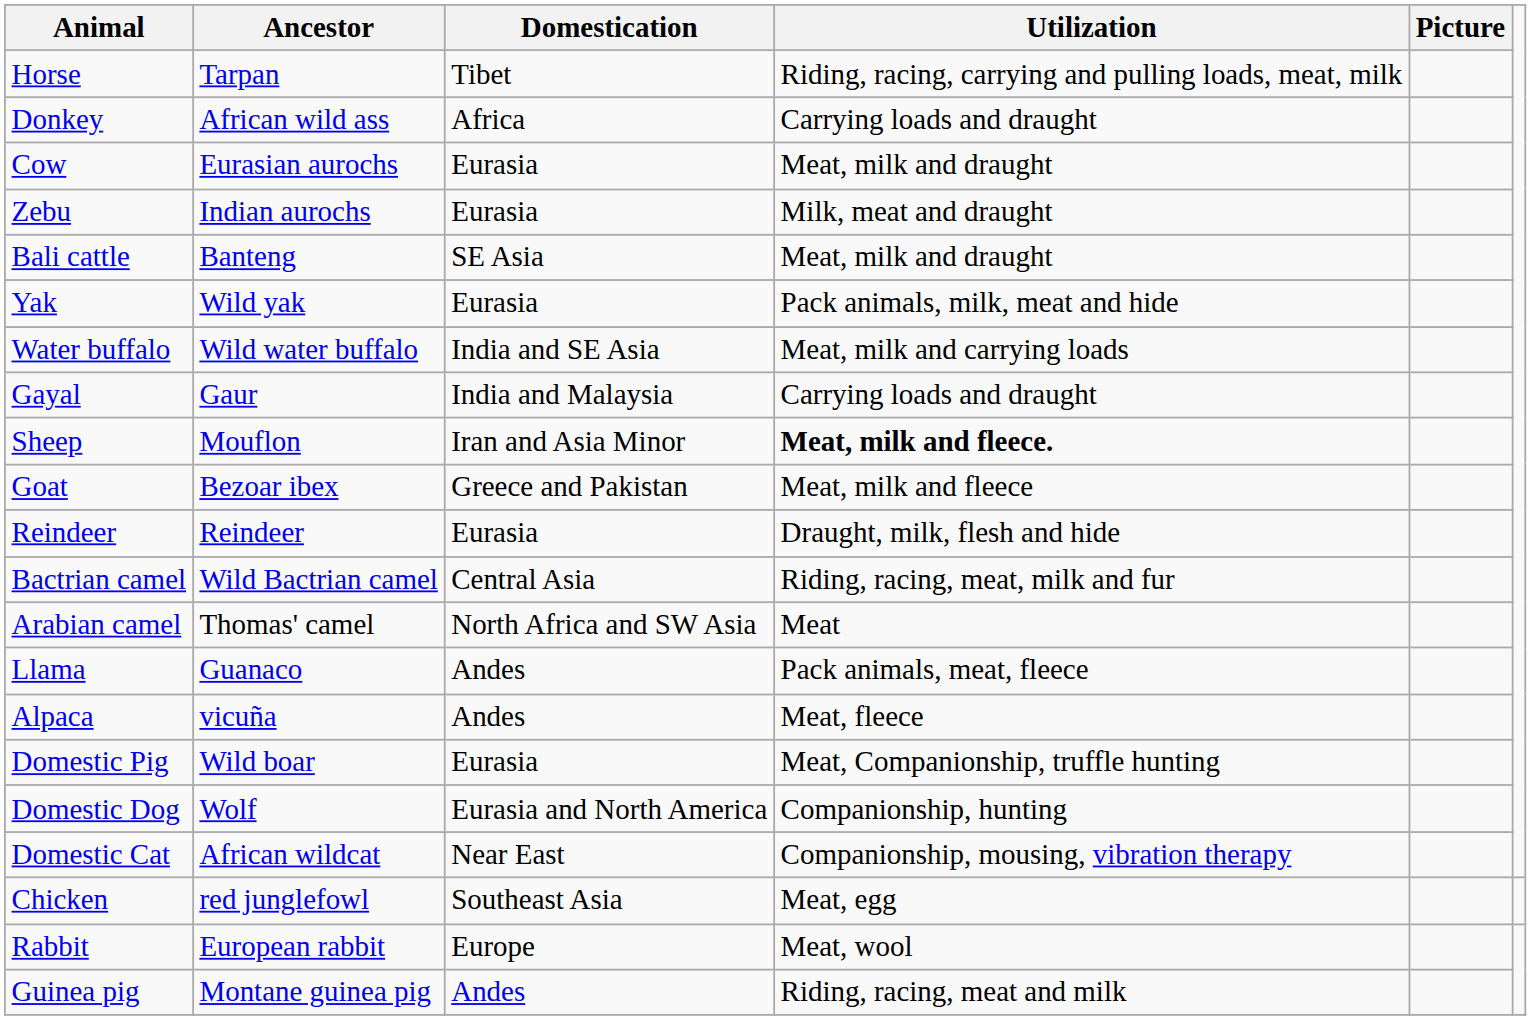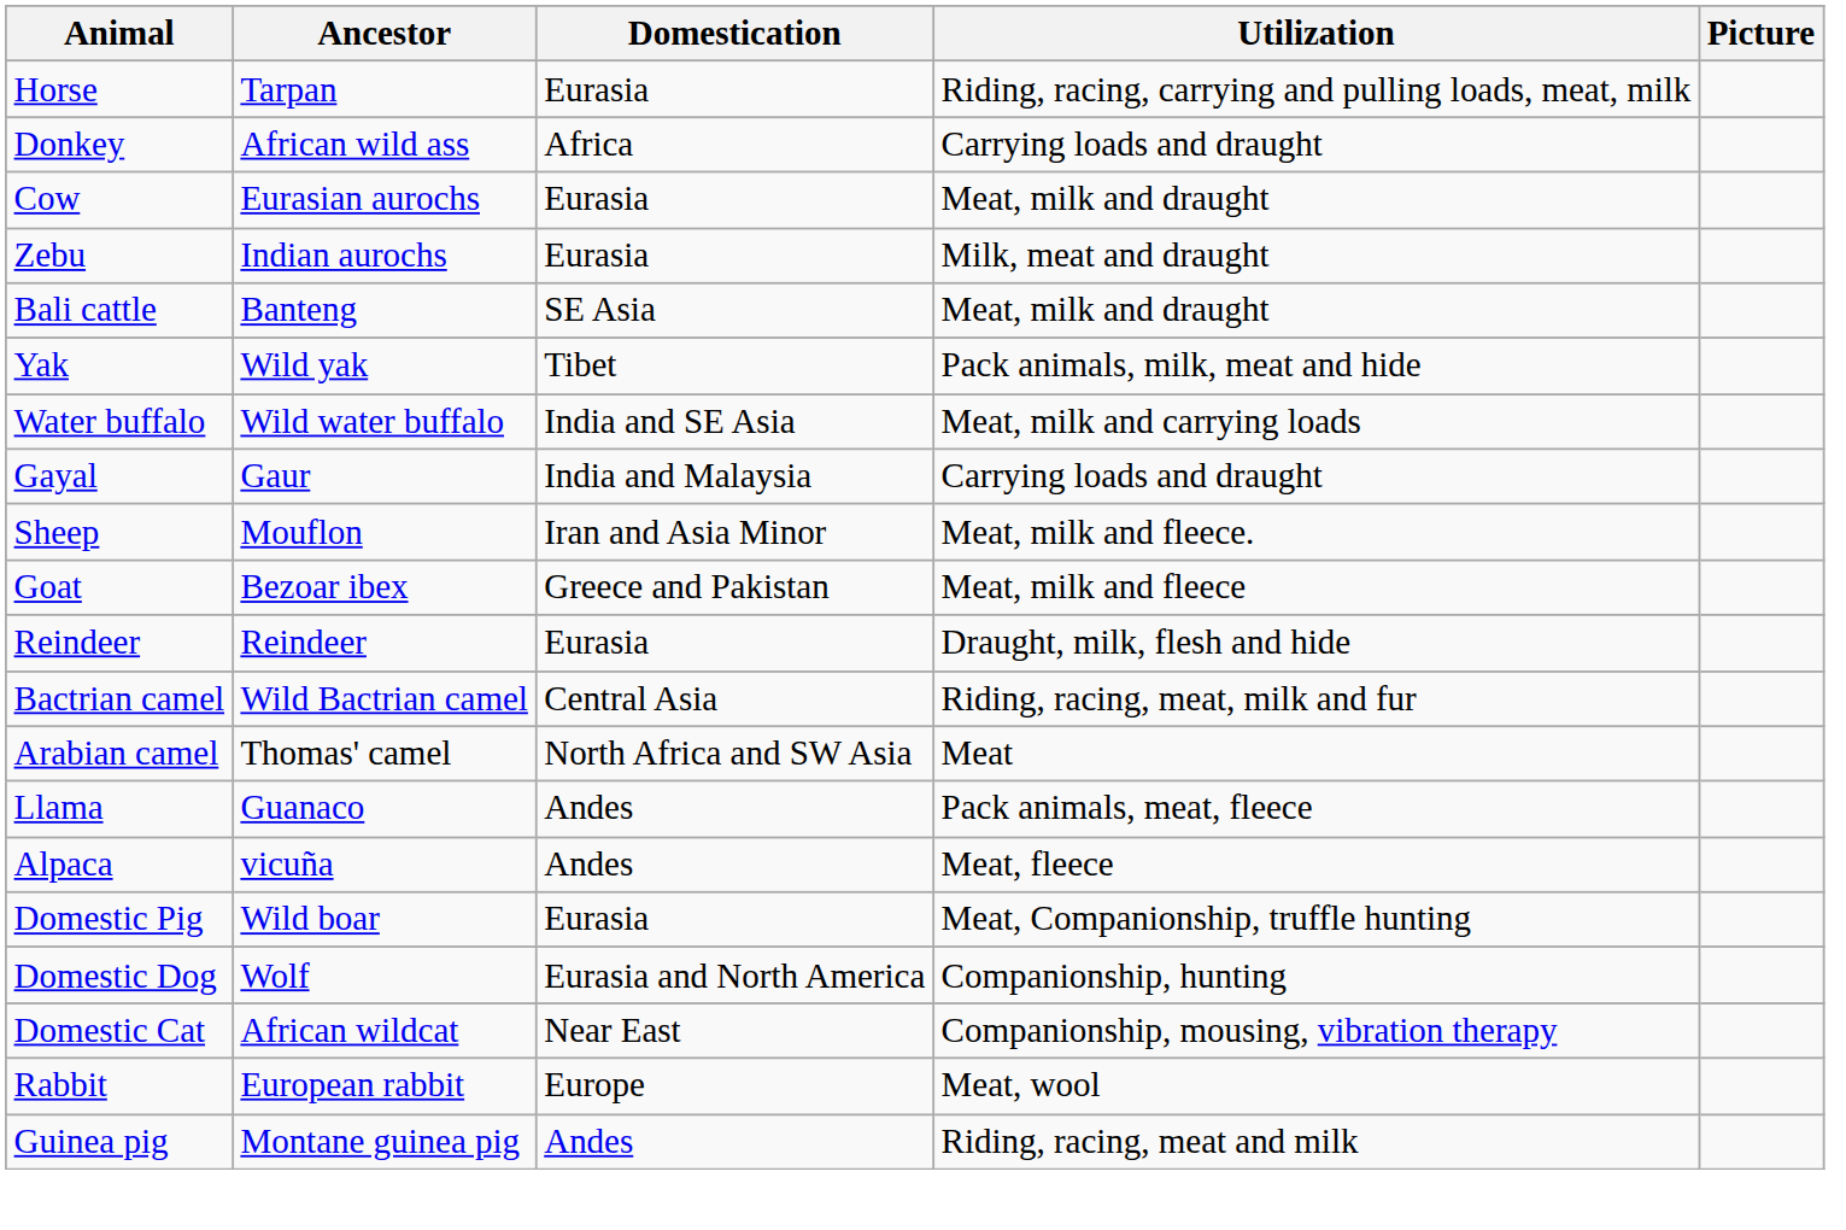Horse | Domestication: Tibet -> Eurasia
Yak | Domestication: Eurasia -> Tibet
Sheep | Utilization: bold -> normal
- row: Chicken | red junglefowl | Southeast Asia | Meat, egg
